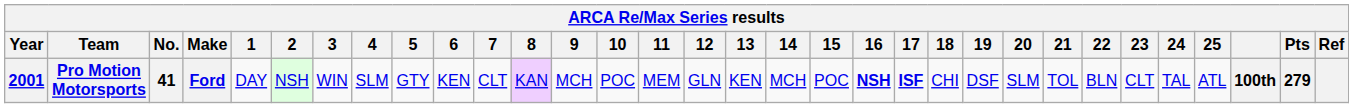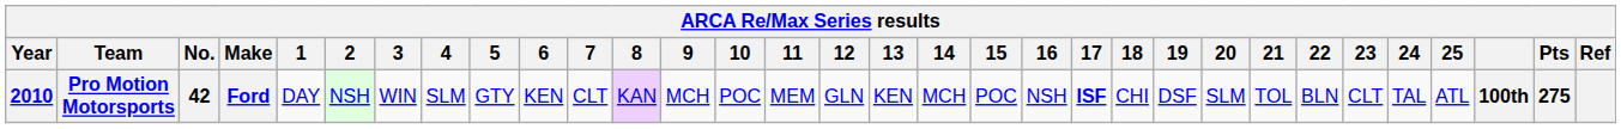Pro Motion Motorsports | Year: 2001 -> 2010
Pro Motion Motorsports | No.: 41 -> 42
Pro Motion Motorsports | 16: bold -> normal
Pro Motion Motorsports | Pts: 279 -> 275
